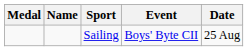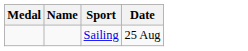- column: Event | Boys' Byte CII
